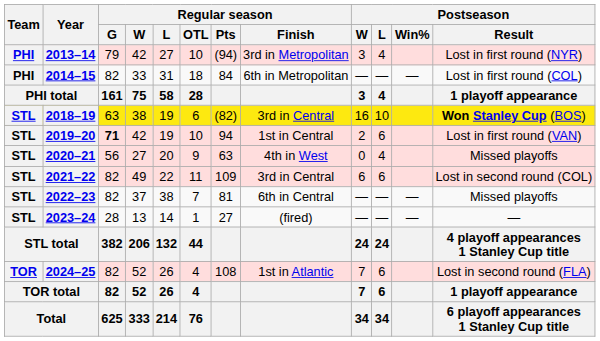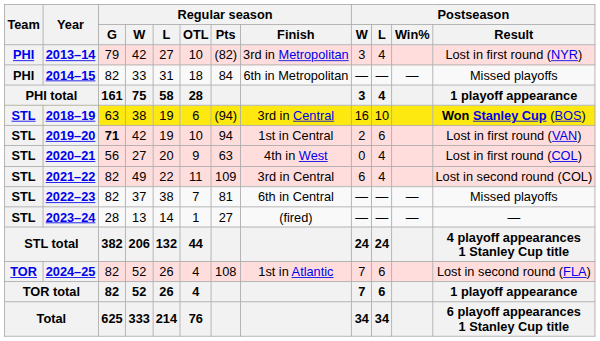2013–14 | Regular season / Pts: (94) -> (82)
2014–15 | Postseason / Result: Lost in first round (COL) -> Missed playoffs
2018–19 | Regular season / Pts: (82) -> (94)
2020–21 | Postseason / Result: Missed playoffs -> Lost in first round (COL)
2021–22 | Postseason / L: 6 -> 4
